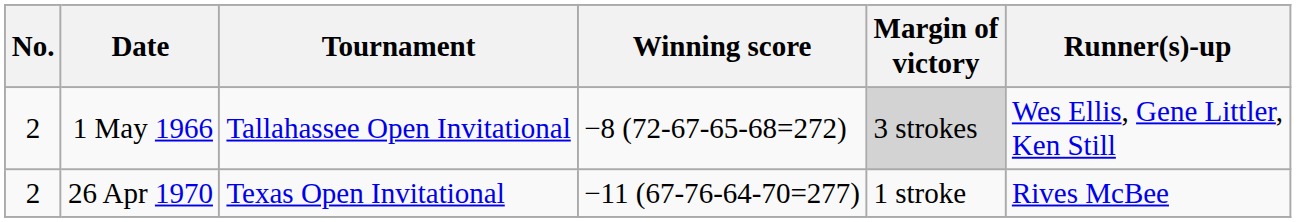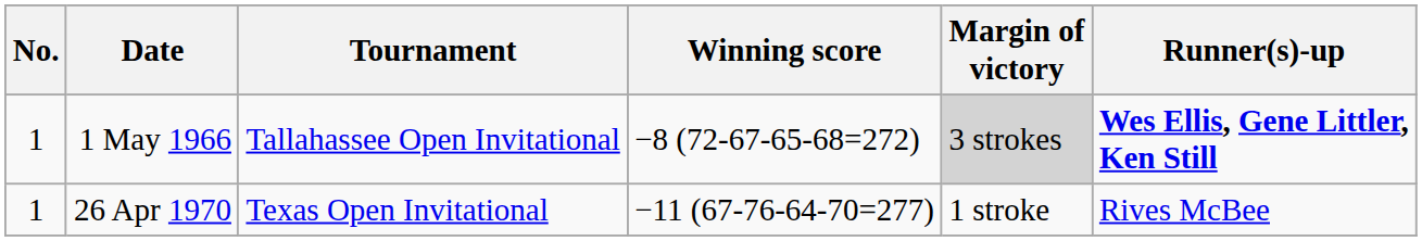1 May 1966 | No.: 2 -> 1
1 May 1966 | Runner(s)-up: normal -> bold
26 Apr 1970 | No.: 2 -> 1
